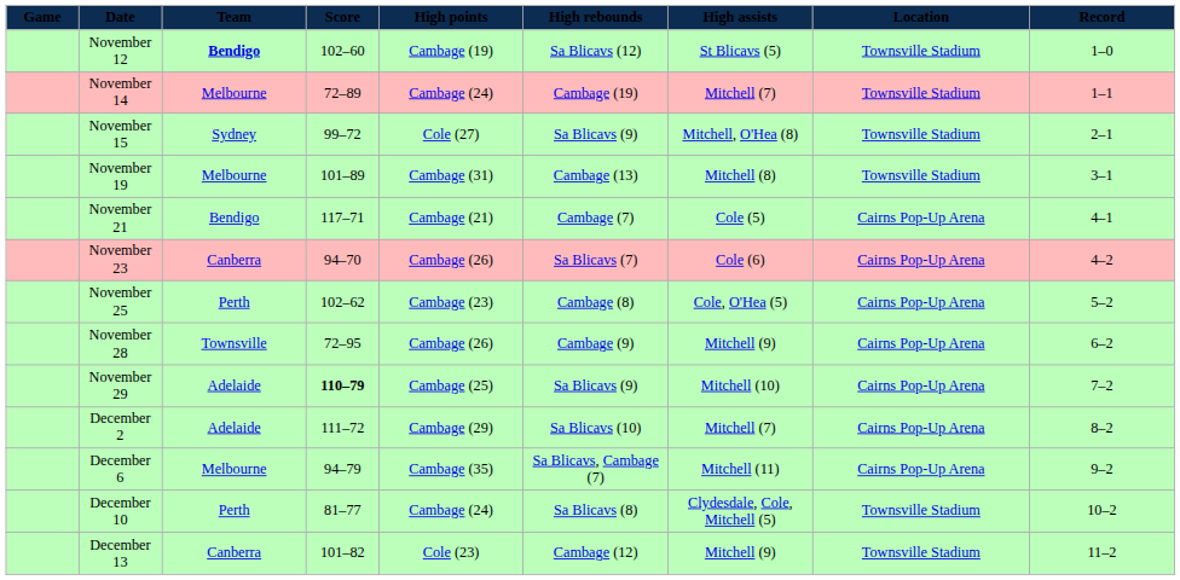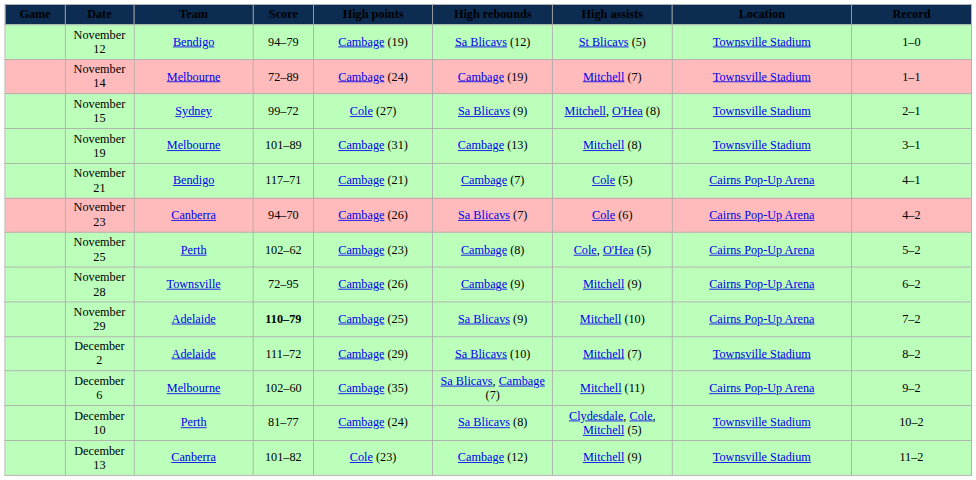November 12 | Team: bold -> normal
November 12 | Score: 102–60 -> 94–79
December 2 | Location: Cairns Pop-Up Arena -> Townsville Stadium
December 6 | Score: 94–79 -> 102–60
